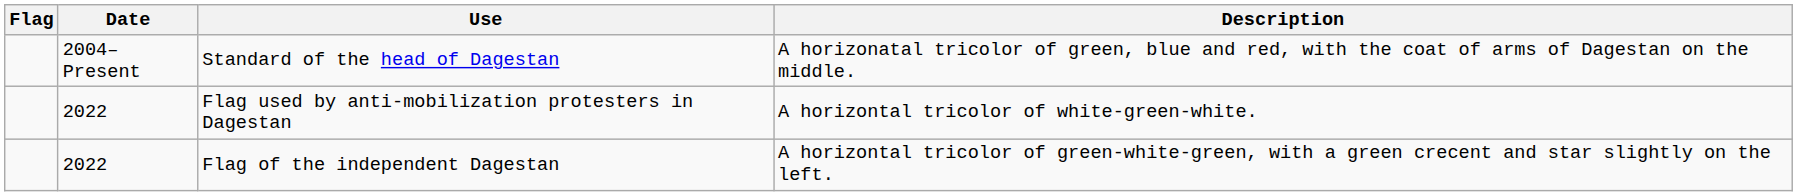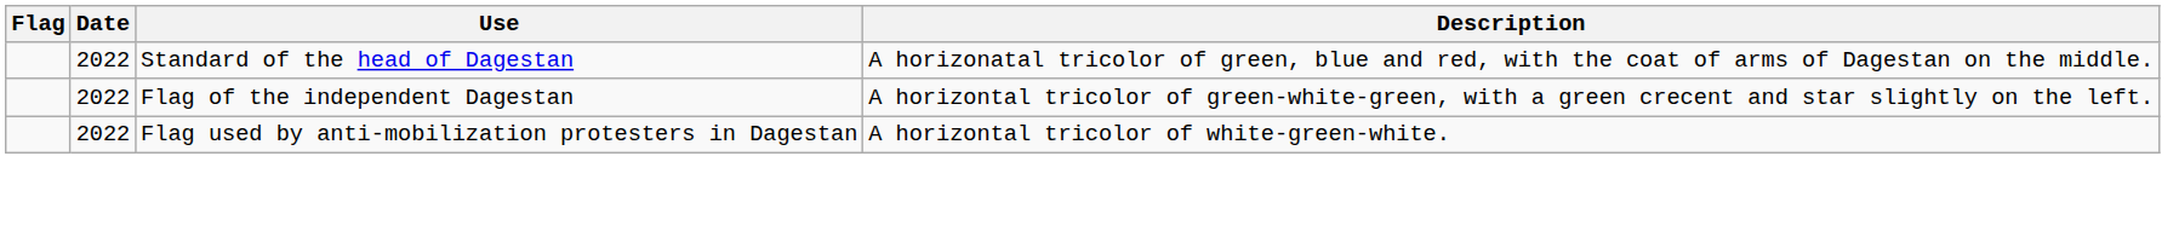Standard of the head of Dagestan | Date: 2004–Present -> 2022
rows swapped: Flag of the independent Dagestan <-> Flag used by anti-mobilization protesters in Dagestan
